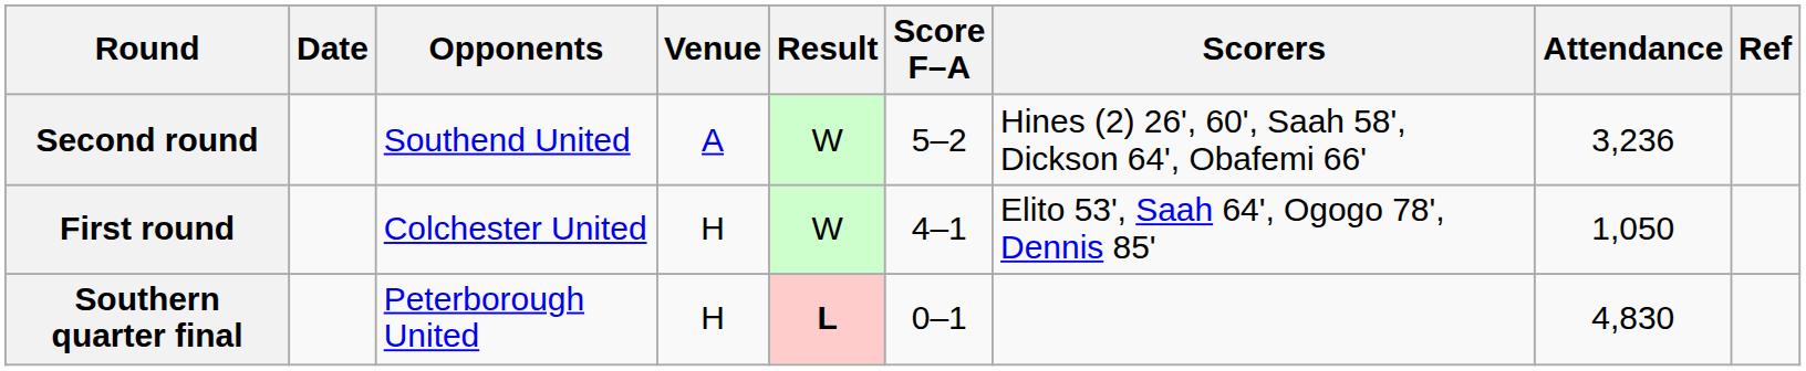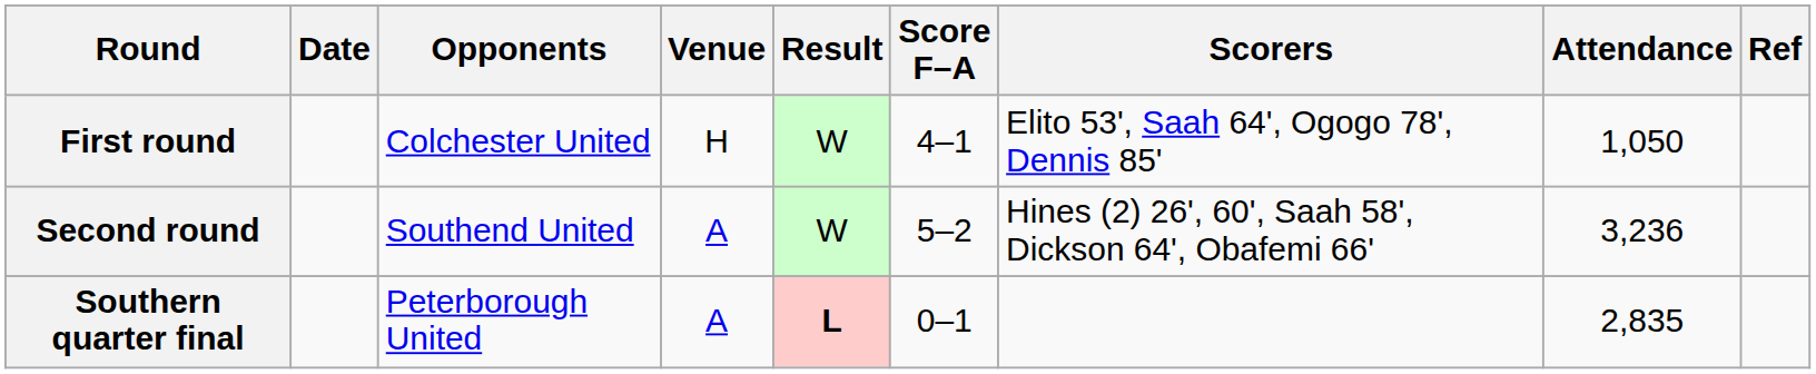rows swapped: First round <-> Second round
Southern quarter final | Venue: H -> A
Southern quarter final | Attendance: 4,830 -> 2,835
